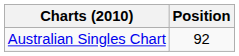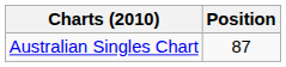Australian Singles Chart | Position: 92 -> 87
